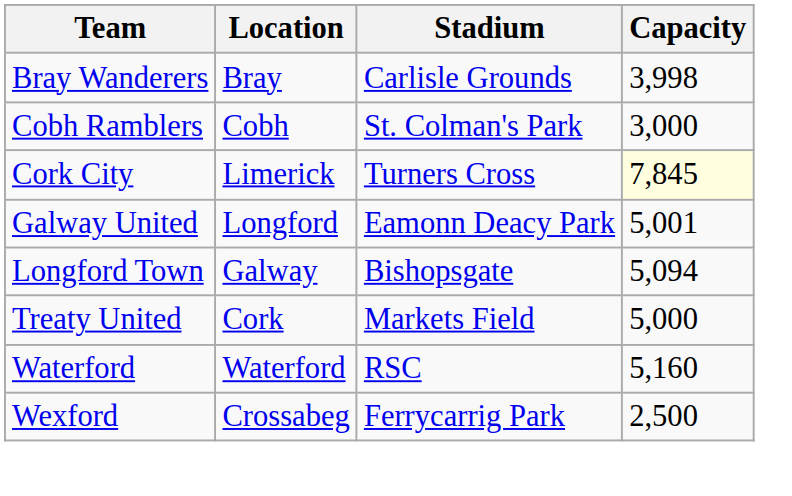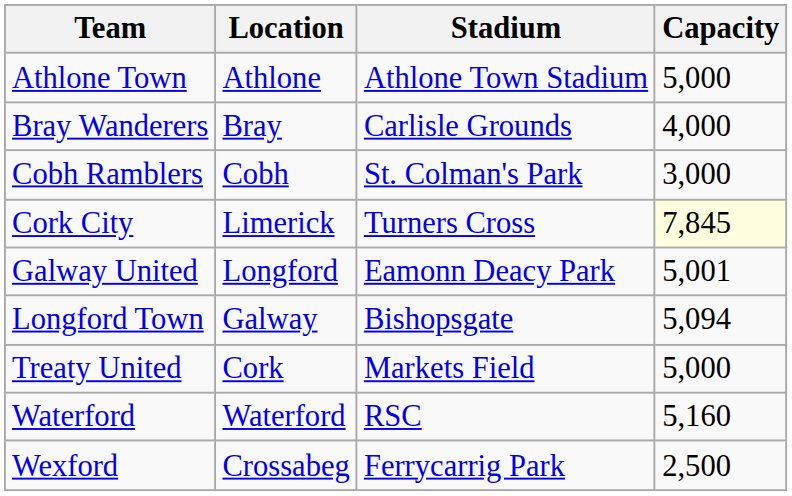+ row: Athlone Town | Athlone | Athlone Town Stadium | 5,000
Bray Wanderers | Capacity: 3,998 -> 4,000
